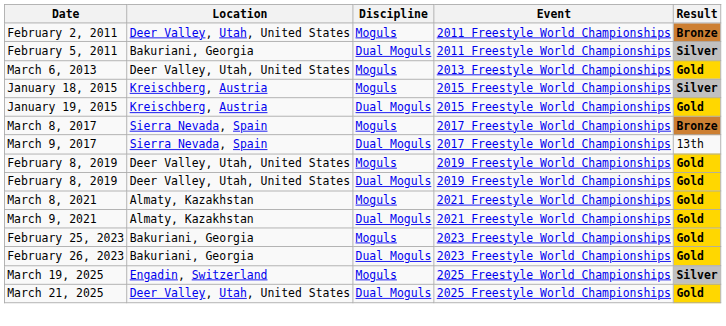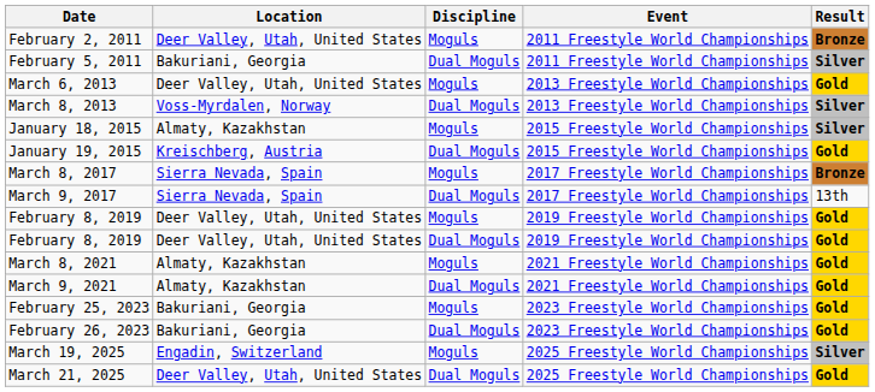+ row: March 8, 2013 | Voss-Myrdalen, Norway | Dual Moguls | 2013 Freestyle World Championships | Silver
January 18, 2015 | Location: Kreischberg, Austria -> Almaty, Kazakhstan
